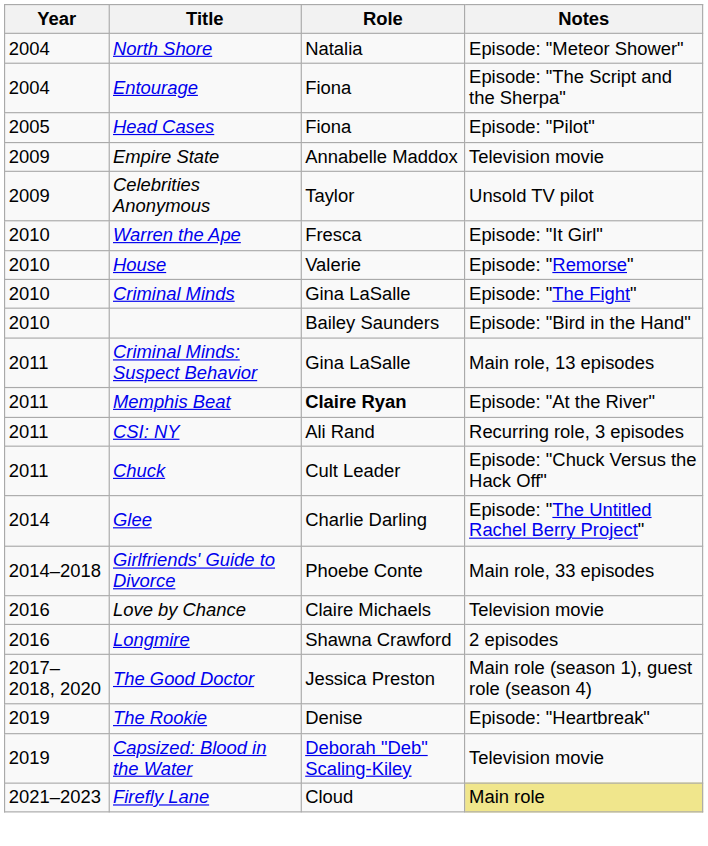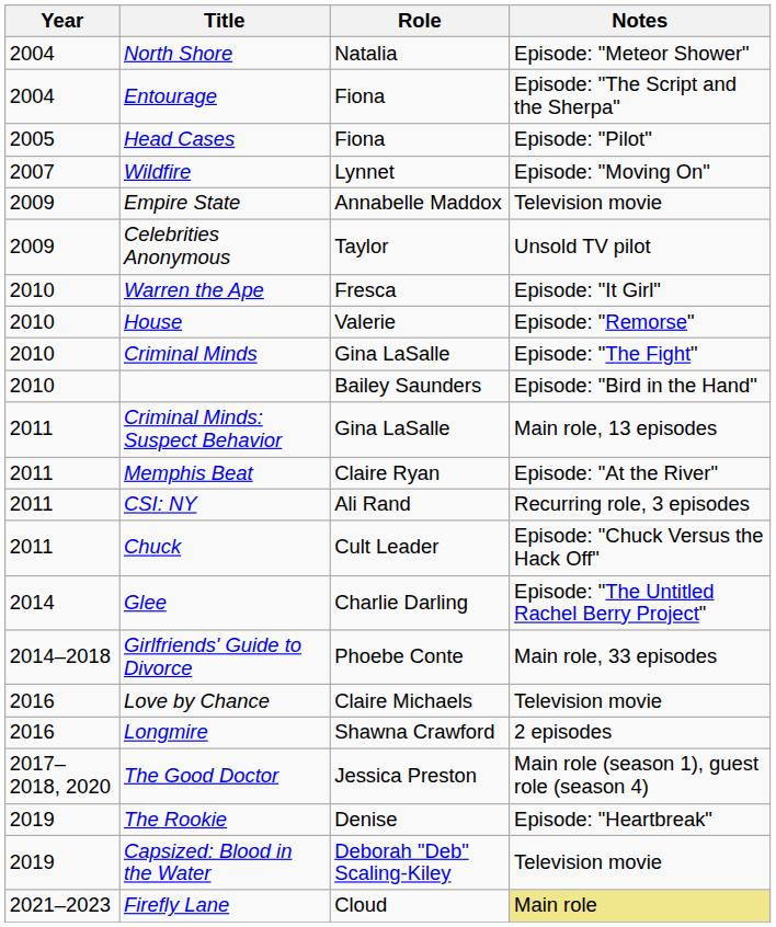+ row: 2007 | Wildfire | Lynnet | Episode: "Moving On"
Memphis Beat | Role: bold -> normal
